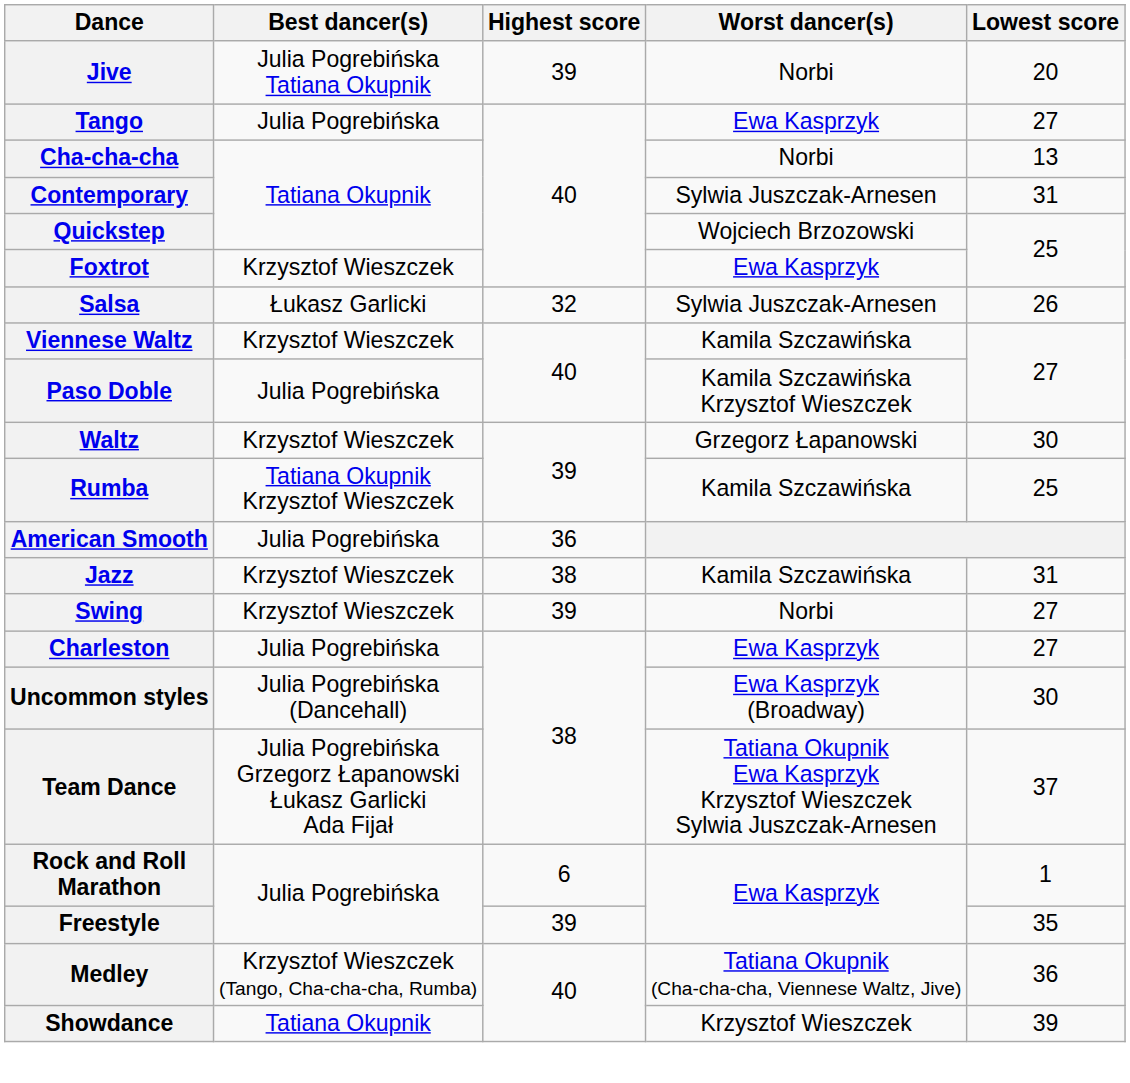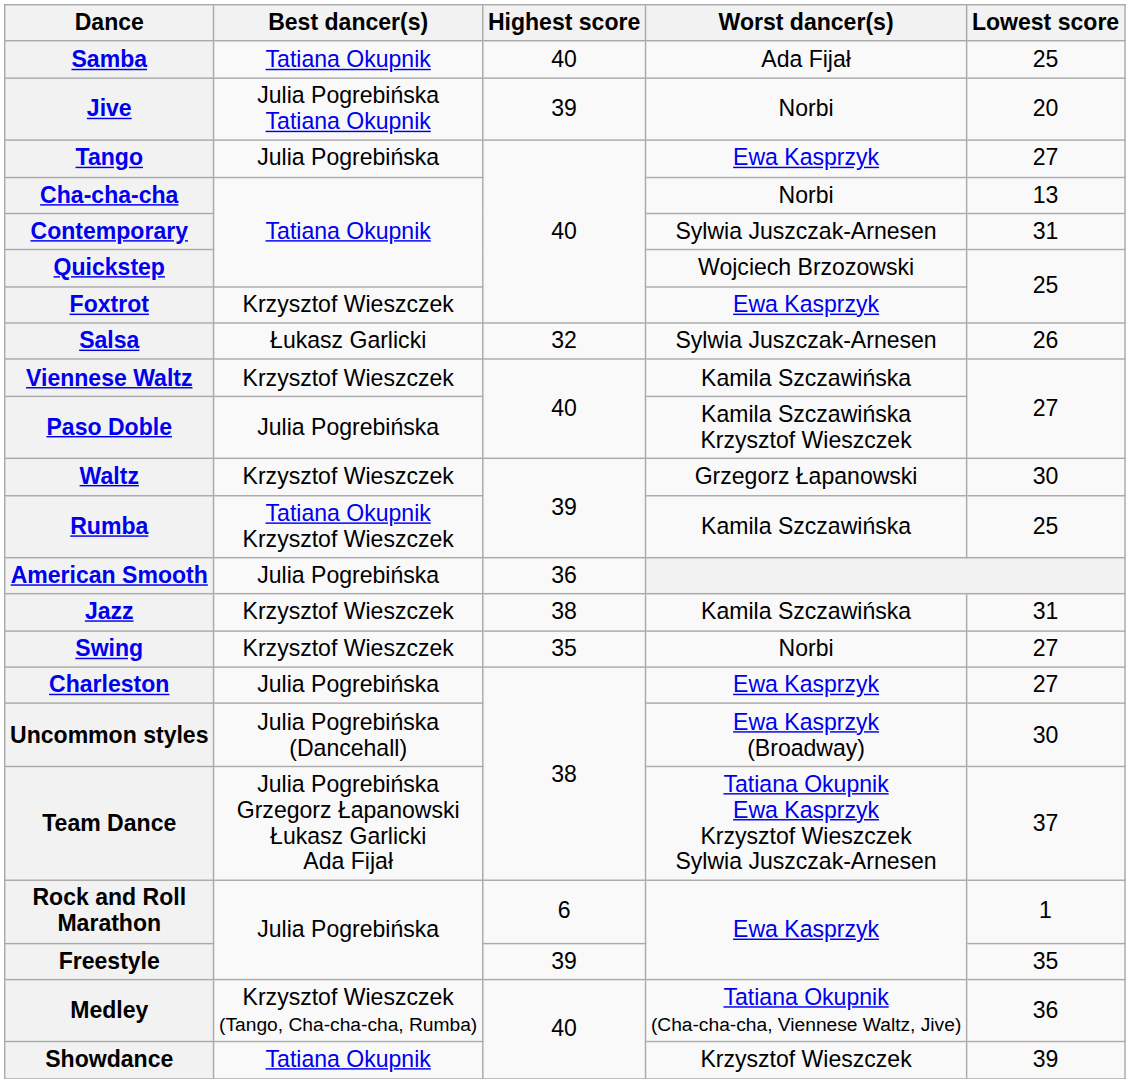+ row: Samba | Tatiana Okupnik | 40 | Ada Fijał | 25
Swing | Highest score: 39 -> 35
